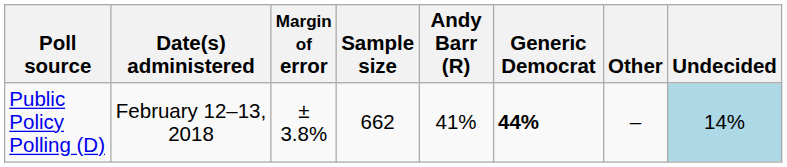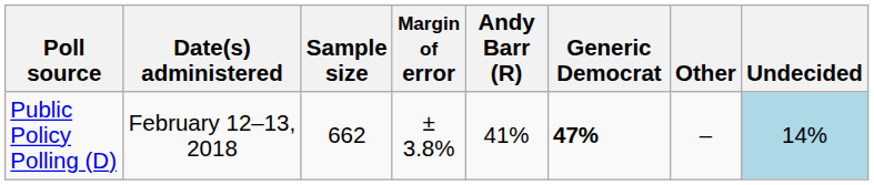columns swapped: Sample size <-> Margin of error
Public Policy Polling (D) | Generic Democrat: 44% -> 47%
